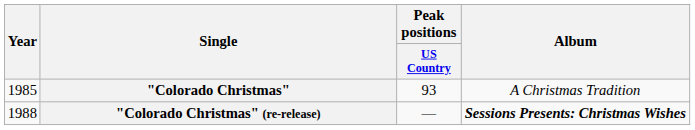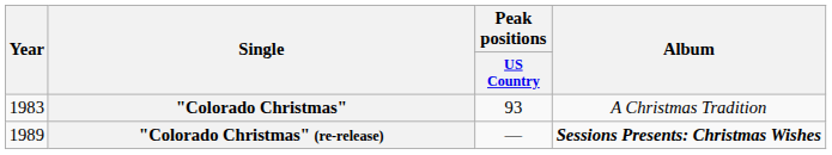"Colorado Christmas" | Year: 1985 -> 1983
"Colorado Christmas" (re-release) | Year: 1988 -> 1989
